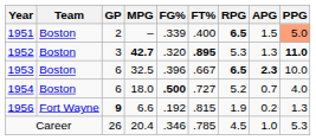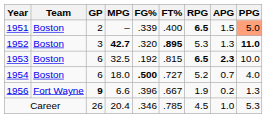1953 | FG%: .396 -> .192
1953 | FT%: .667 -> .815
1956 | FG%: .192 -> .396
1956 | FT%: .815 -> .667
